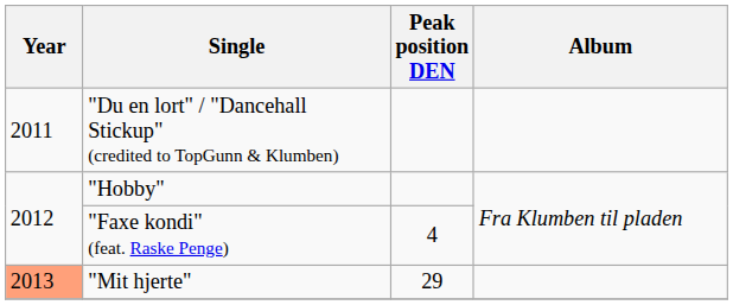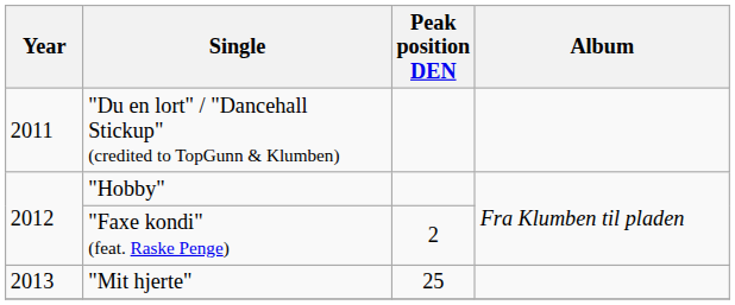"Faxe kondi" (feat. Raske Penge) | Peak position DEN: 4 -> 2
"Mit hjerte" | Year: lightsalmon background -> no background
"Mit hjerte" | Peak position DEN: 29 -> 25
